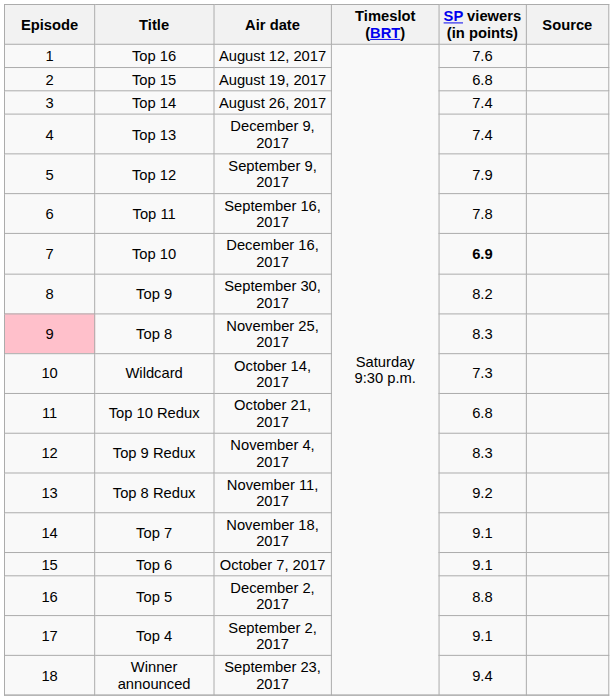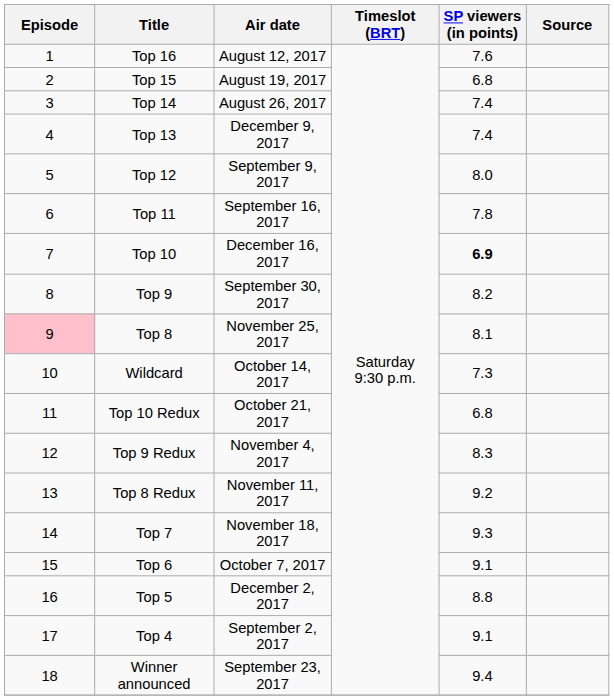Top 12 | SP viewers (in points): 7.9 -> 8.0
Top 8 | SP viewers (in points): 8.3 -> 8.1
Top 7 | SP viewers (in points): 9.1 -> 9.3
